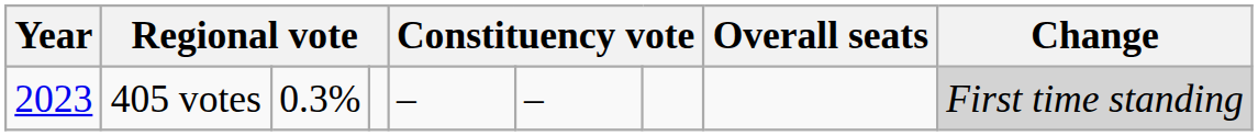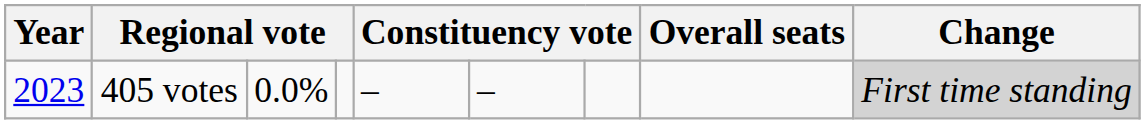405 votes | column 3: 0.3% -> 0.0%
